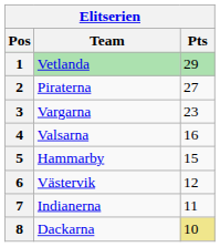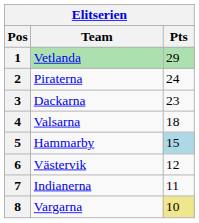2 | Pts: 27 -> 24
3 | Team: Vargarna -> Dackarna
4 | Pts: 16 -> 18
5 | Pts: no background -> lightblue background
8 | Team: Dackarna -> Vargarna
